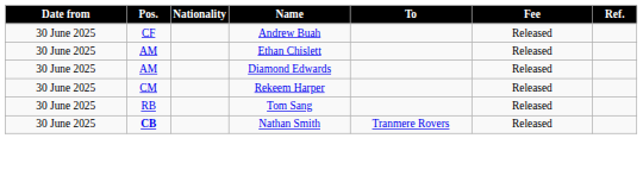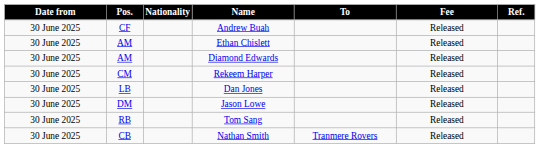+ row: 30 June 2025 | LB | Dan Jones | Released
+ row: 30 June 2025 | DM | Jason Lowe | Released
Nathan Smith | Pos.: bold -> normal
